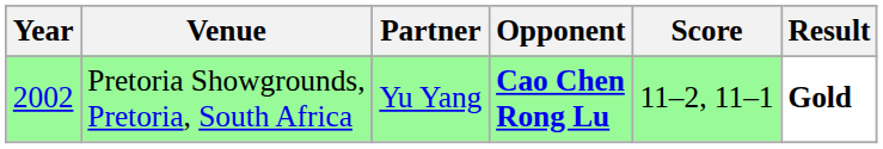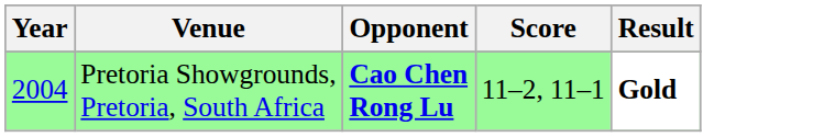- column: Partner | Yu Yang
Pretoria Showgrounds, Pretoria, South Africa | Year: 2002 -> 2004
